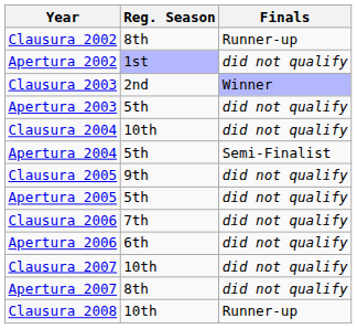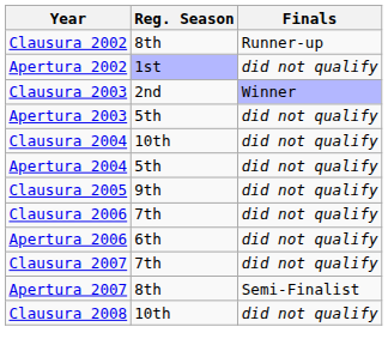Apertura 2004 | Finals: Semi-Finalist -> did not qualify
- row: Apertura 2005 | 5th | did not qualify
Clausura 2007 | Reg. Season: 10th -> 7th
Apertura 2007 | Finals: did not qualify -> Semi-Finalist
Clausura 2008 | Finals: Runner-up -> did not qualify
